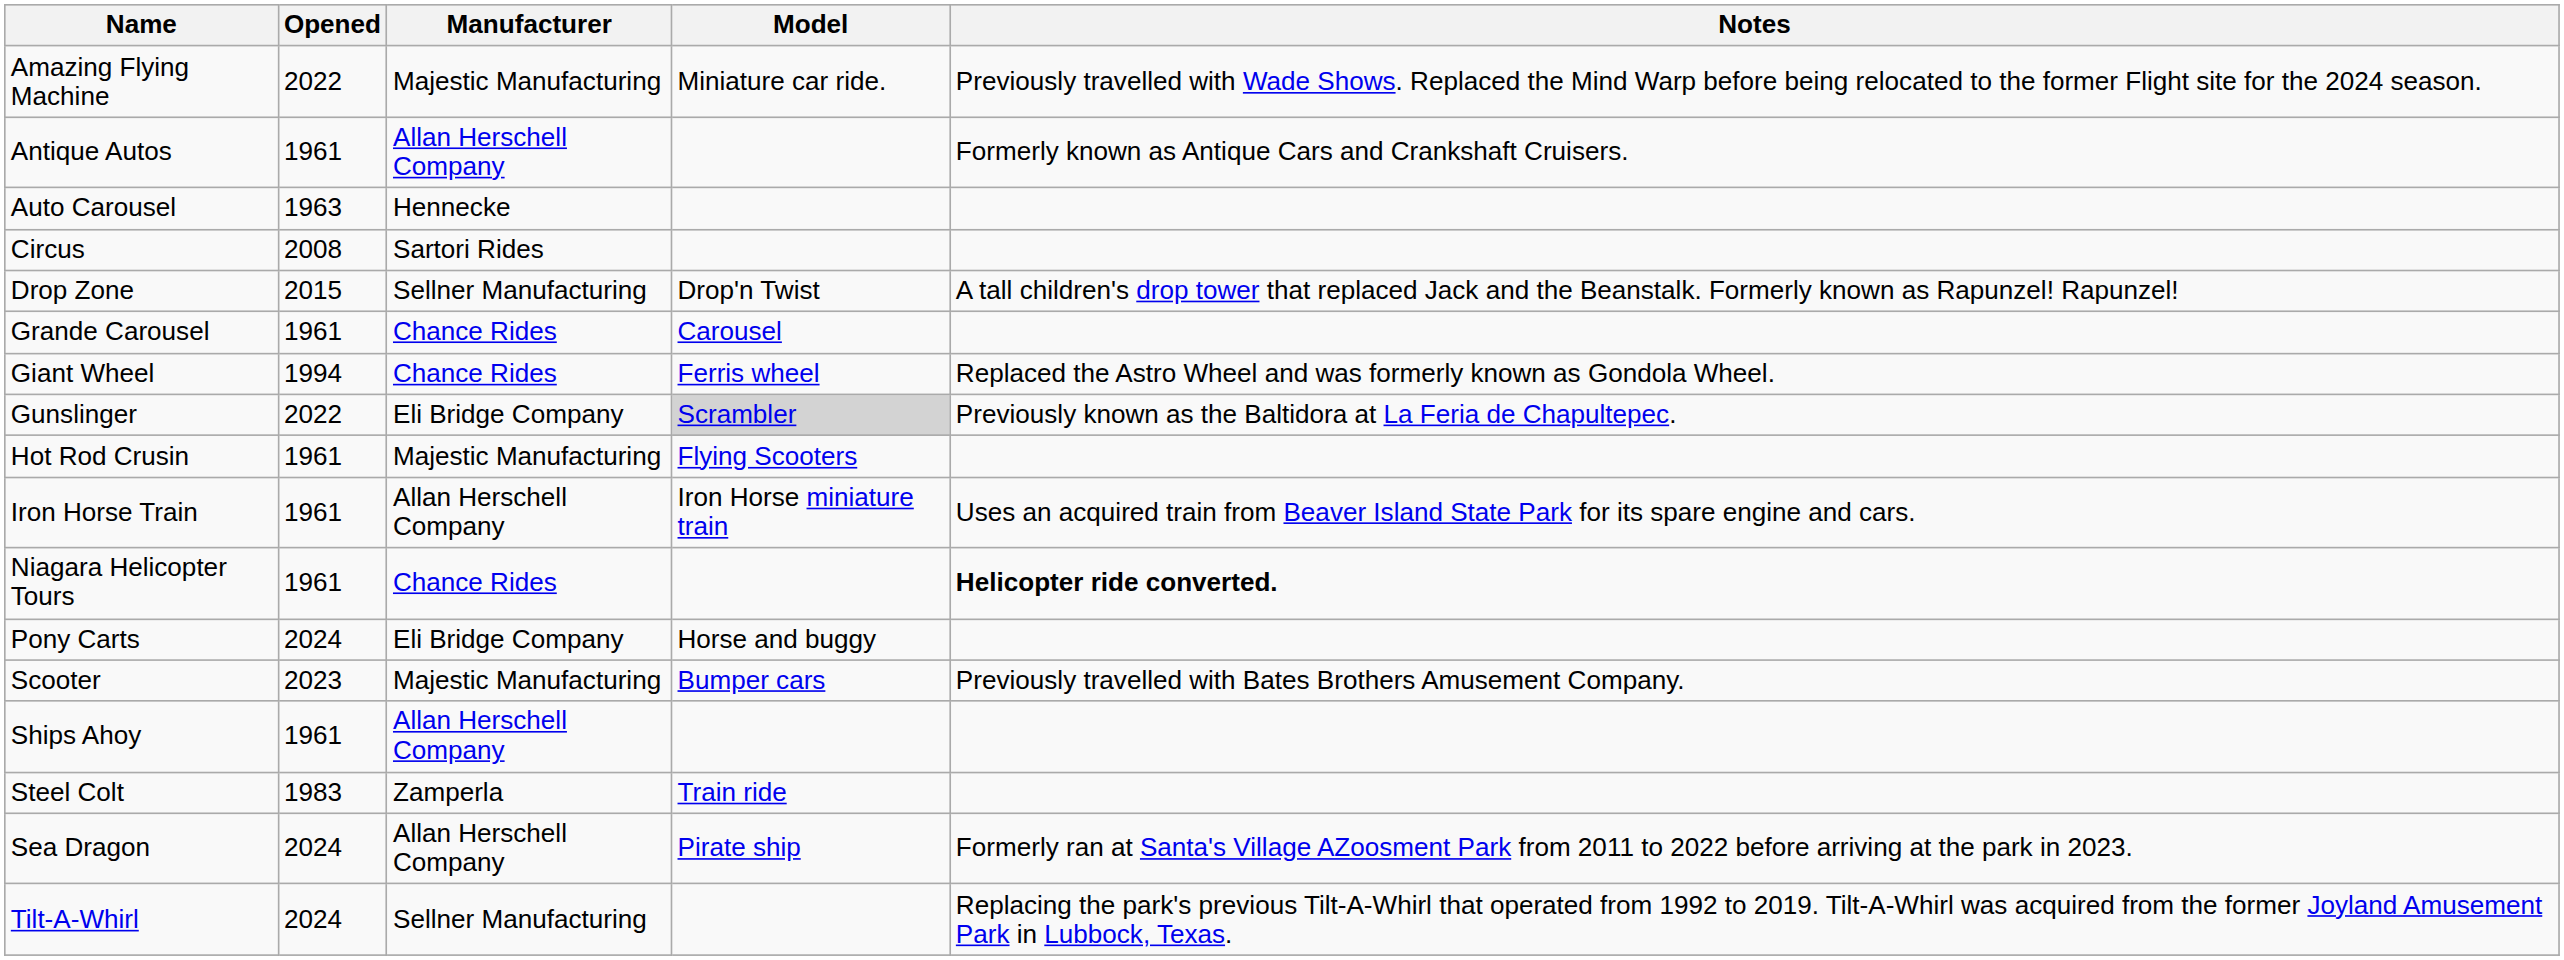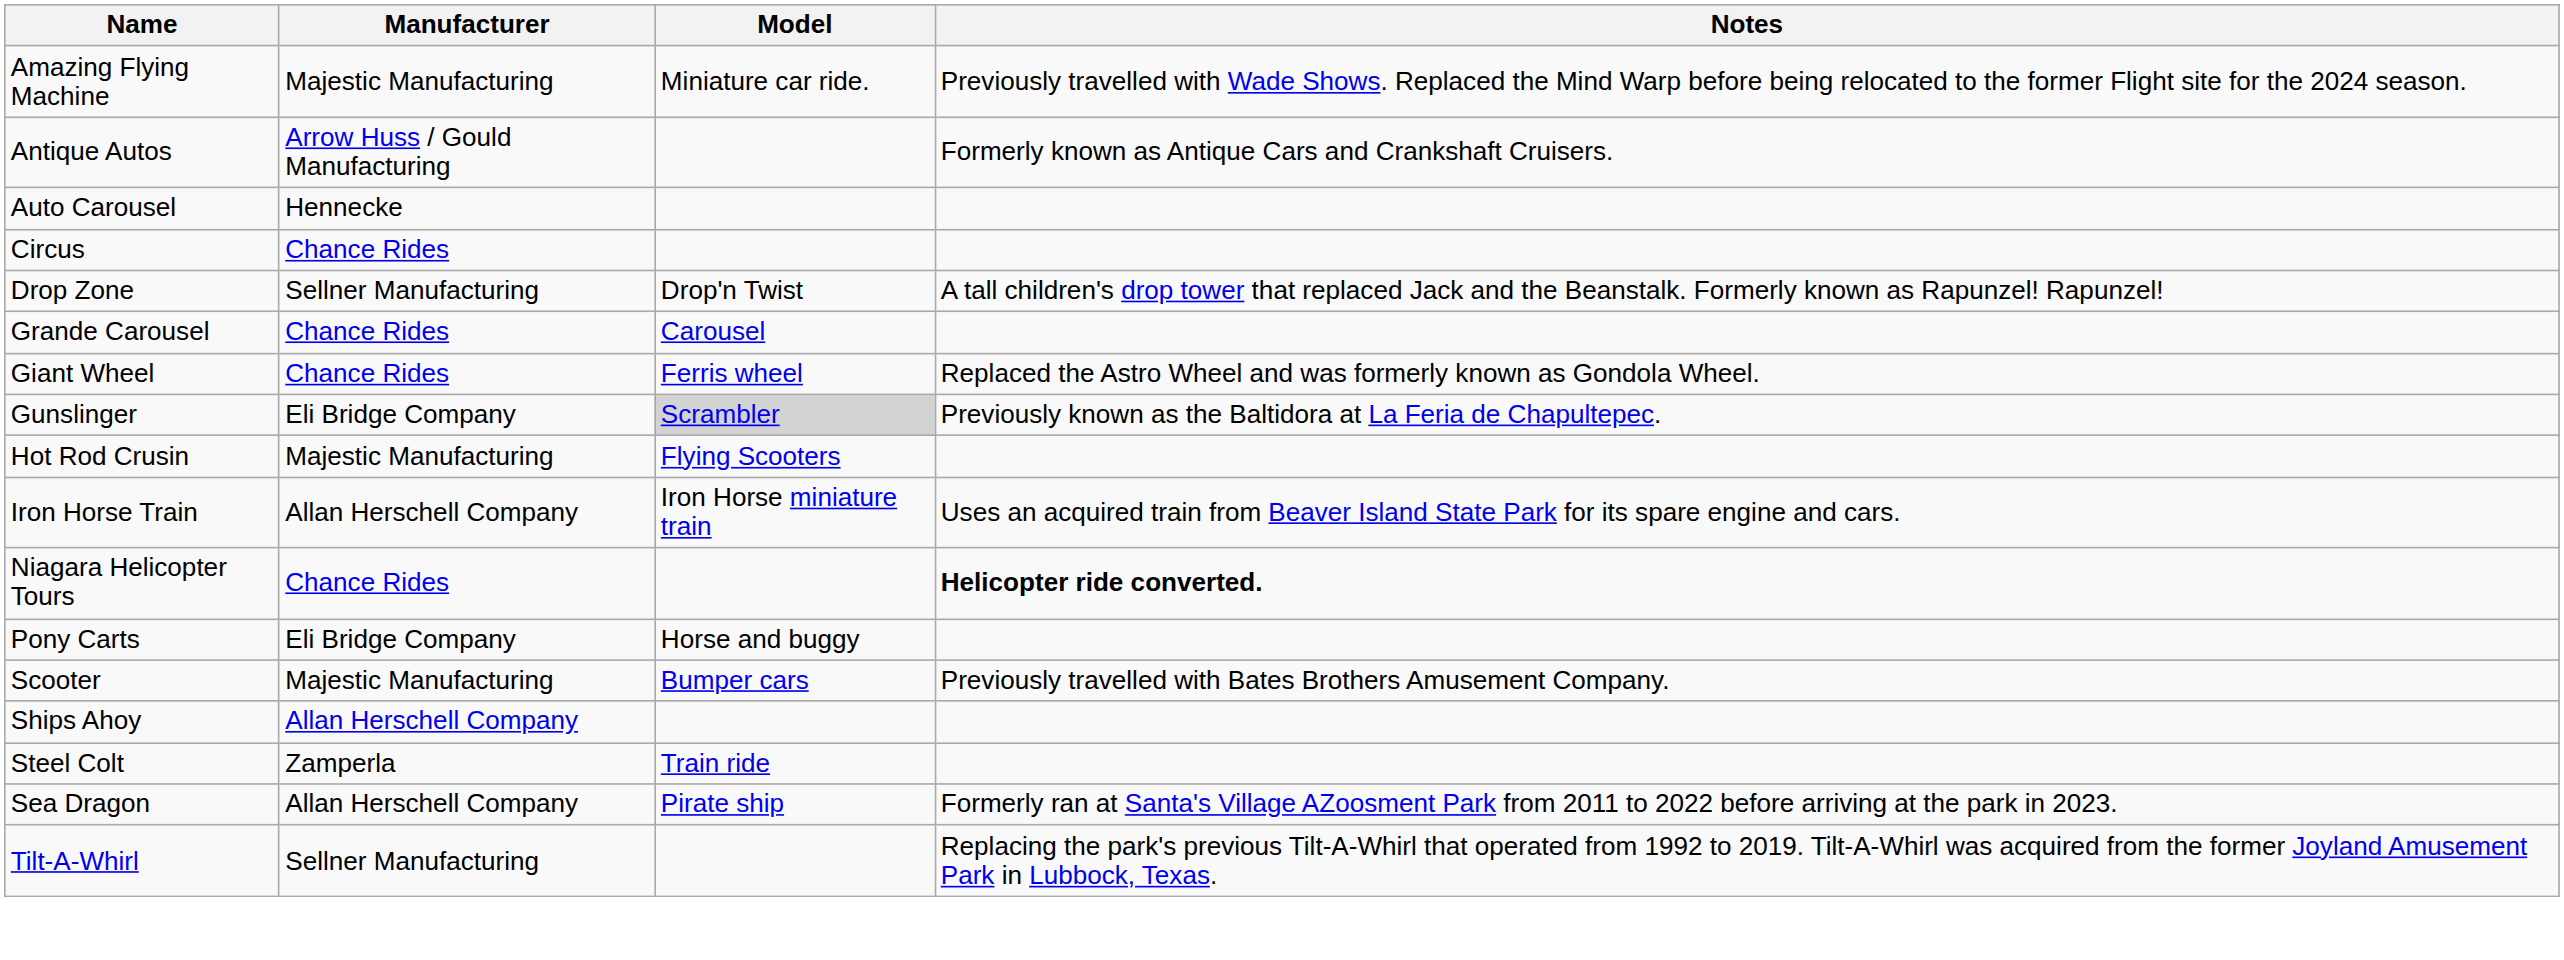- column: Opened | 2022 | 1961 | 1963 | 2008 | 2015 | 1961 | 1994 | 2022 | 1961 | 1961 | 1961 | 2024 | 2023 | 1961 | 1983 | 2024 | 2024
Antique Autos | Manufacturer: Allan Herschell Company -> Arrow Huss / Gould Manufacturing
Circus | Manufacturer: Sartori Rides -> Chance Rides
